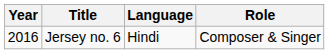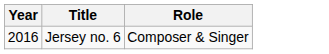- column: Language | Hindi
